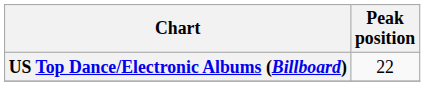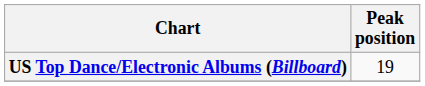US Top Dance/Electronic Albums (Billboard) | Peak position: 22 -> 19
